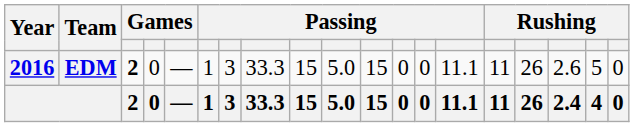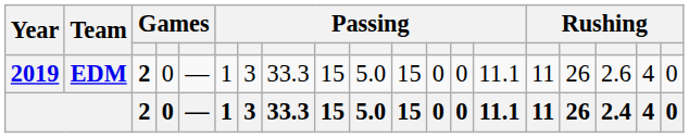EDM | Year: 2016 -> 2019
EDM | column 18: 5 -> 4
